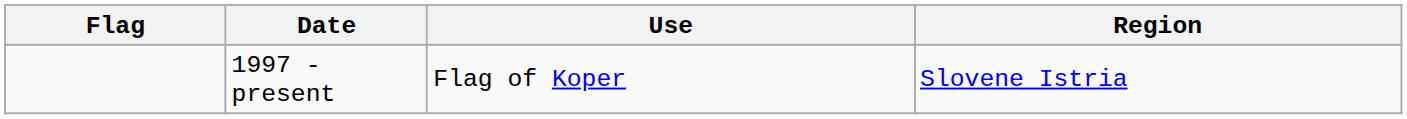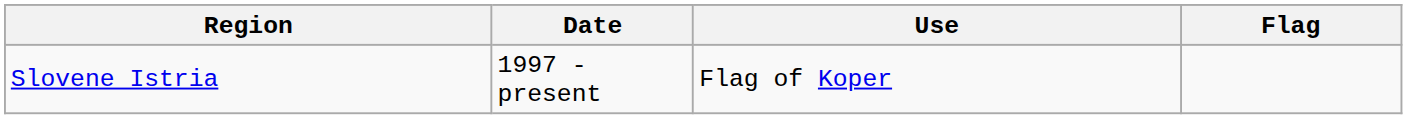columns swapped: Flag <-> Region
